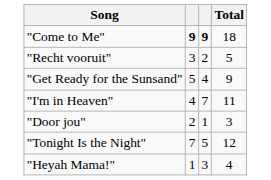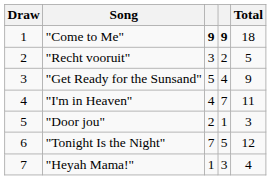+ column: Draw | 1 | 2 | 3 | 4 | 5 | 6 | 7
